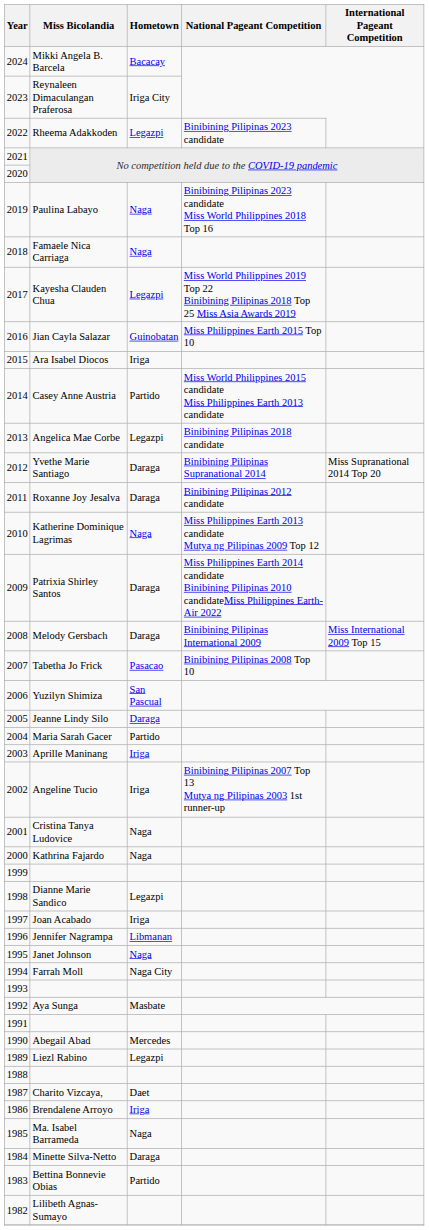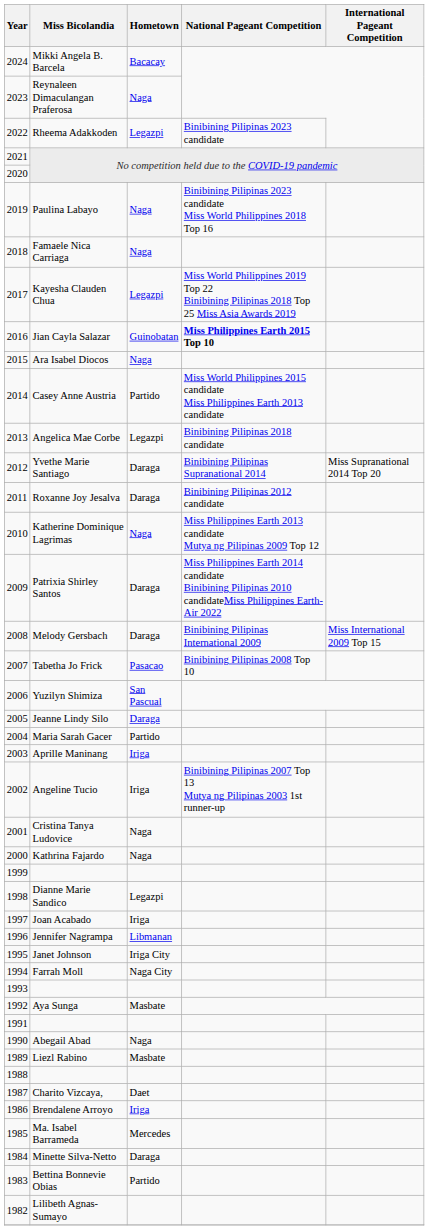Reynaleen Dimaculangan Praferosa | Hometown: Iriga City -> Naga
Jian Cayla Salazar | National Pageant Competition: normal -> bold
Ara Isabel Diocos | Hometown: Iriga -> Naga
Janet Johnson | Hometown: Naga -> Iriga City
Abegail Abad | Hometown: Mercedes -> Naga
Liezl Rabino | Hometown: Legazpi -> Masbate
Ma. Isabel Barrameda | Hometown: Naga -> Mercedes
